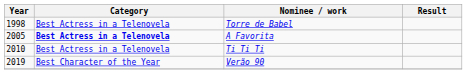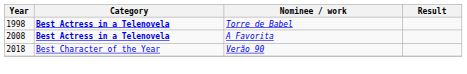Torre de Babel | Category: normal -> bold
A Favorita | Year: 2005 -> 2008
- row: 2010 | Best Actress in a Telenovela | Ti Ti Ti
Verão 90 | Year: 2019 -> 2018
